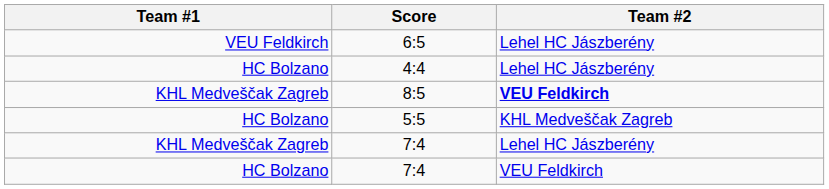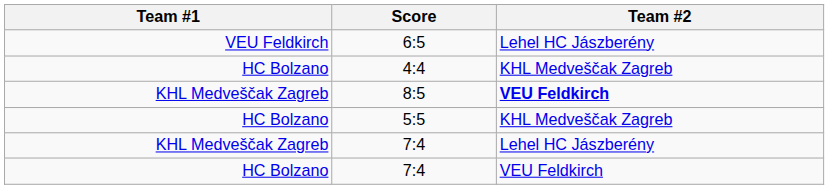4:4 | Team #2: Lehel HC Jászberény -> KHL Medveščak Zagreb
